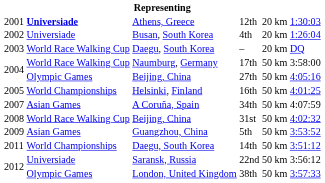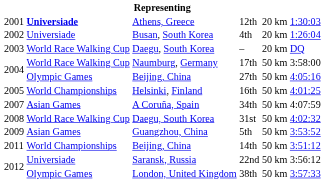31st | column 3: Beijing, China -> Daegu, South Korea
14th | column 3: Daegu, South Korea -> Beijing, China
